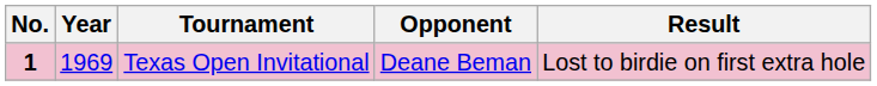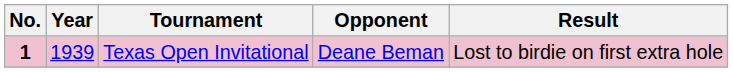Texas Open Invitational | Year: 1969 -> 1939
